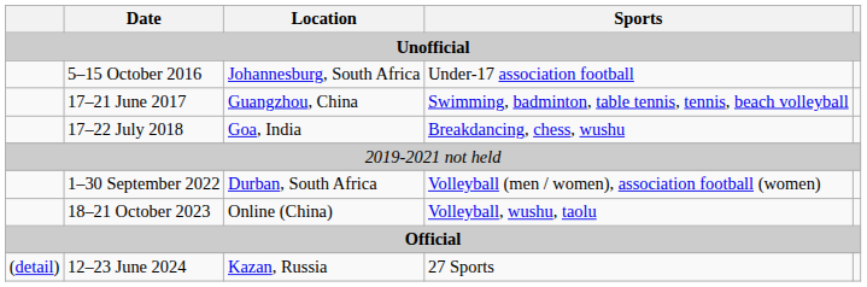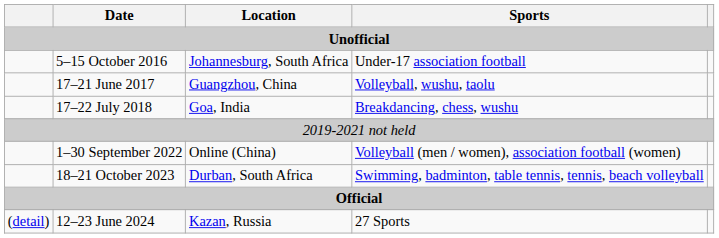17–21 June 2017 | Sports: Swimming, badminton, table tennis, tennis, beach volleyball -> Volleyball, wushu, taolu
1–30 September 2022 | Location: Durban, South Africa -> Online (China)
18–21 October 2023 | Location: Online (China) -> Durban, South Africa
18–21 October 2023 | Sports: Volleyball, wushu, taolu -> Swimming, badminton, table tennis, tennis, beach volleyball
